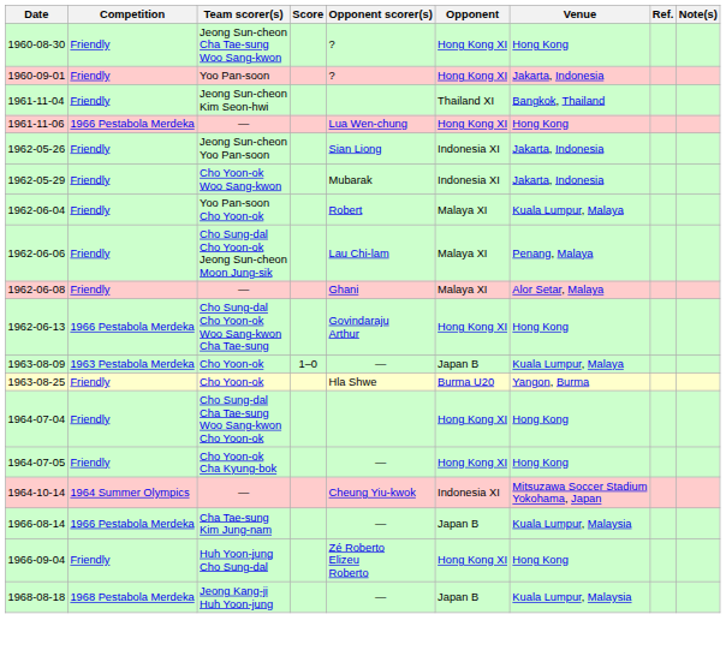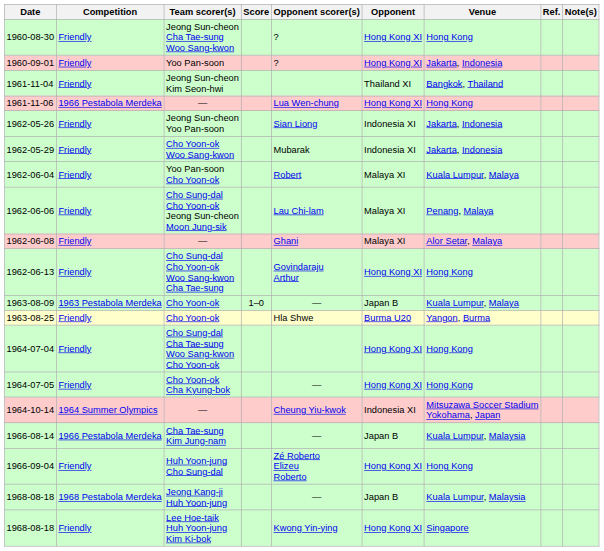1962-06-13 | Competition: 1966 Pestabola Merdeka -> Friendly
+ row: 1968-08-18 | Friendly | Lee Hoe-taik Huh Yoon-jung Kim Ki-bok | Kwong Yin-ying | Hong Kong XI | Singapore
